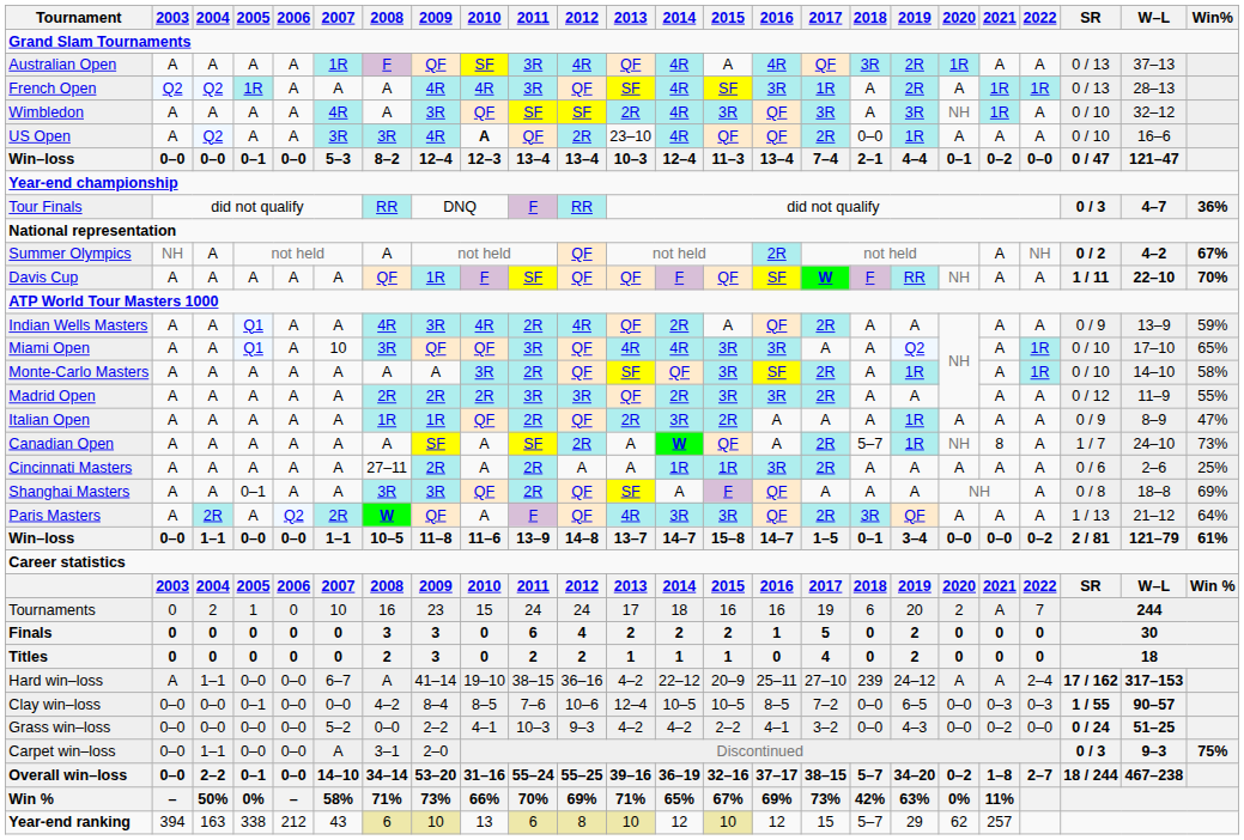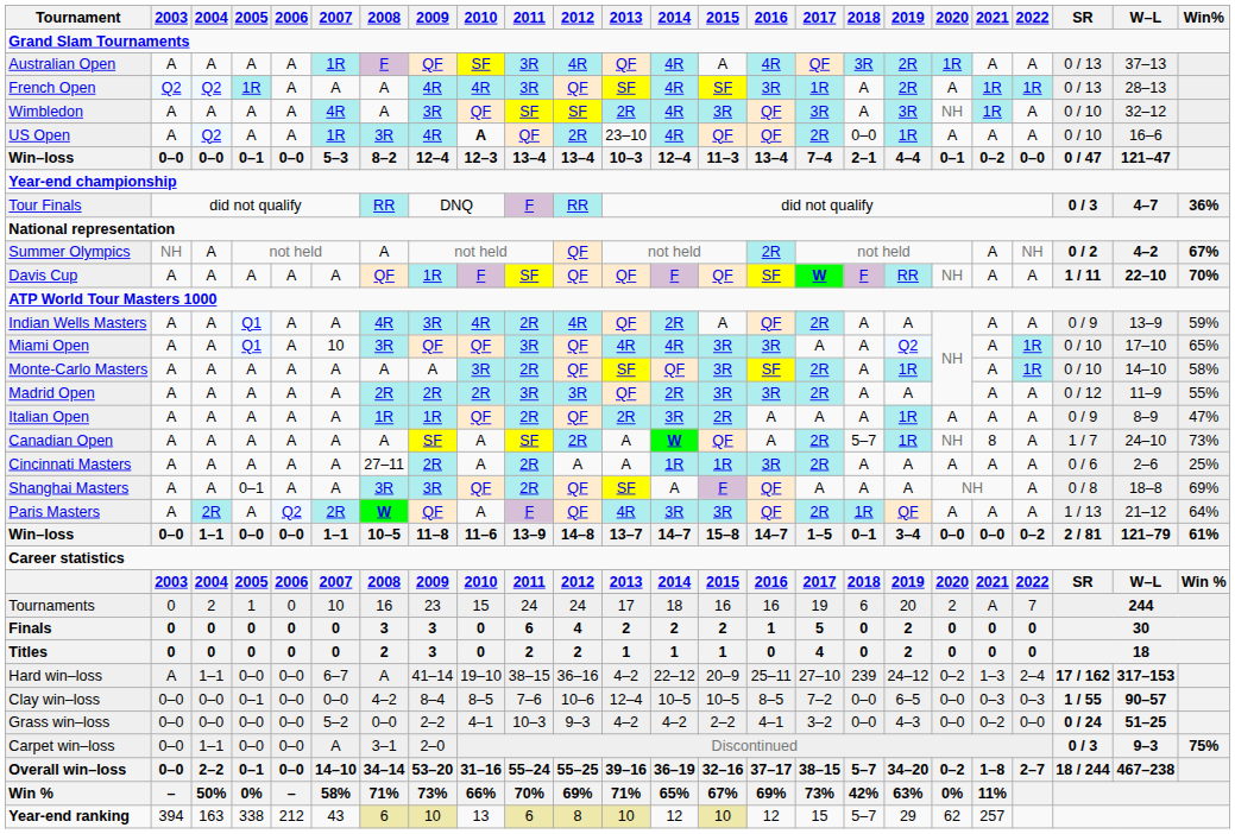US Open | 2007: 3R -> 1R
Paris Masters | 2018: 3R -> 1R
Hard win–loss | 2020: A -> 0–2
Hard win–loss | 2021: A -> 1–3
